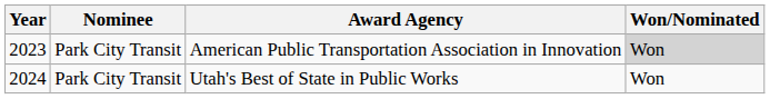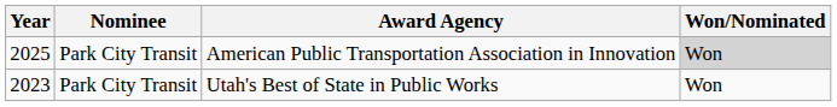American Public Transportation Association in Innovation | Year: 2023 -> 2025
Utah's Best of State in Public Works | Year: 2024 -> 2023
